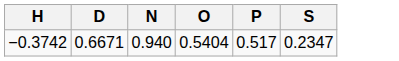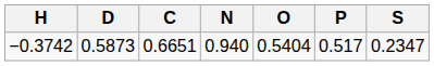+ column: C | 0.6651
−0.3742 | D: 0.6671 -> 0.5873
